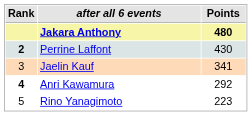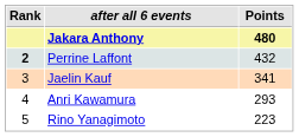Perrine Laffont | Points: 430 -> 432
Anri Kawamura | Rank: bold -> normal
Anri Kawamura | Points: 292 -> 293
